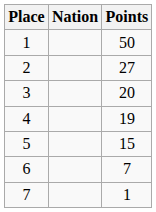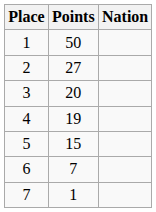columns swapped: Nation <-> Points
